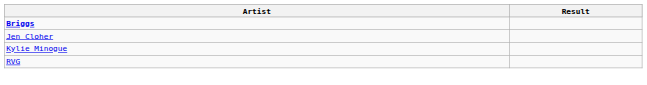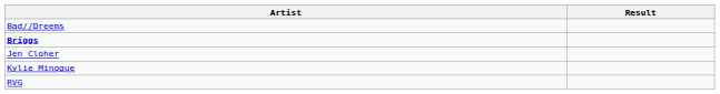+ row: Bad//Dreems
